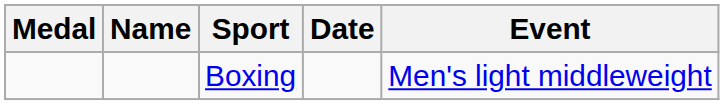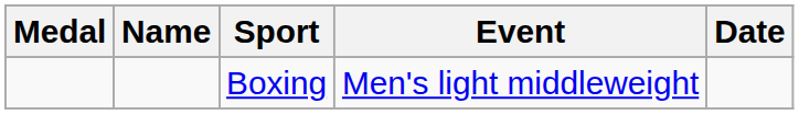columns swapped: Event <-> Date
